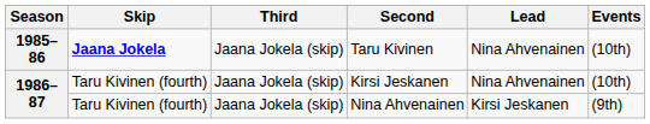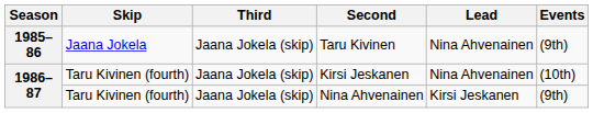Taru Kivinen | Skip: bold -> normal
Taru Kivinen | Events: (10th) -> (9th)
